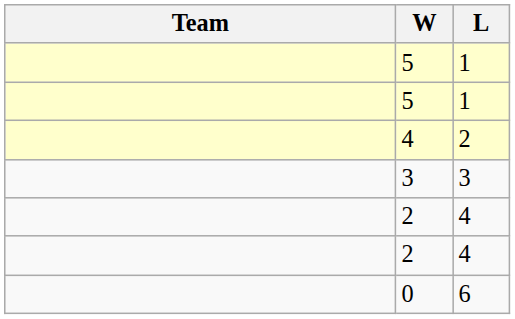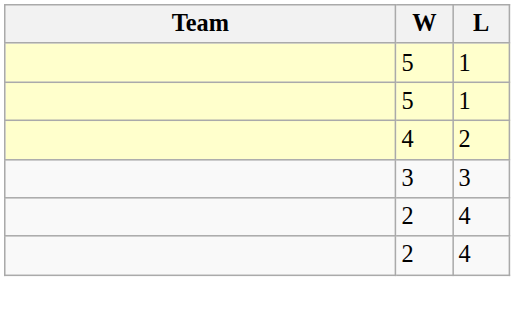- row: 0 | 6
